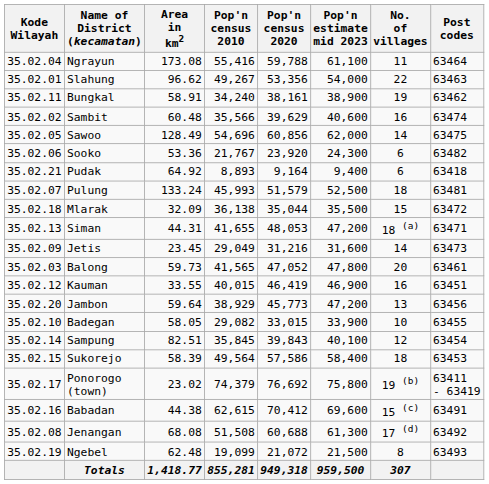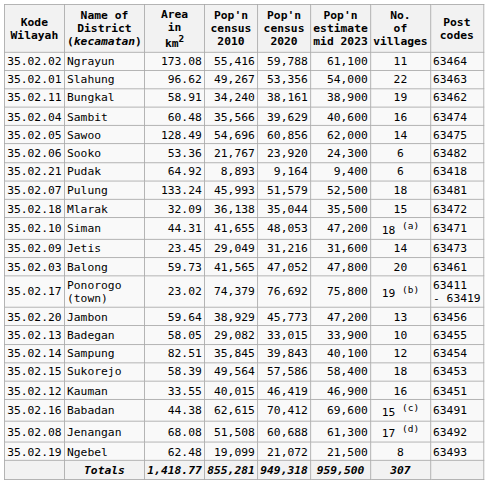Ngrayun | Kode Wilayah: 35.02.04 -> 35.02.02
Sambit | Kode Wilayah: 35.02.02 -> 35.02.04
Siman | Kode Wilayah: 35.02.13 -> 35.02.10
rows swapped: Kauman <-> Ponorogo (town)
Badegan | Kode Wilayah: 35.02.10 -> 35.02.13
